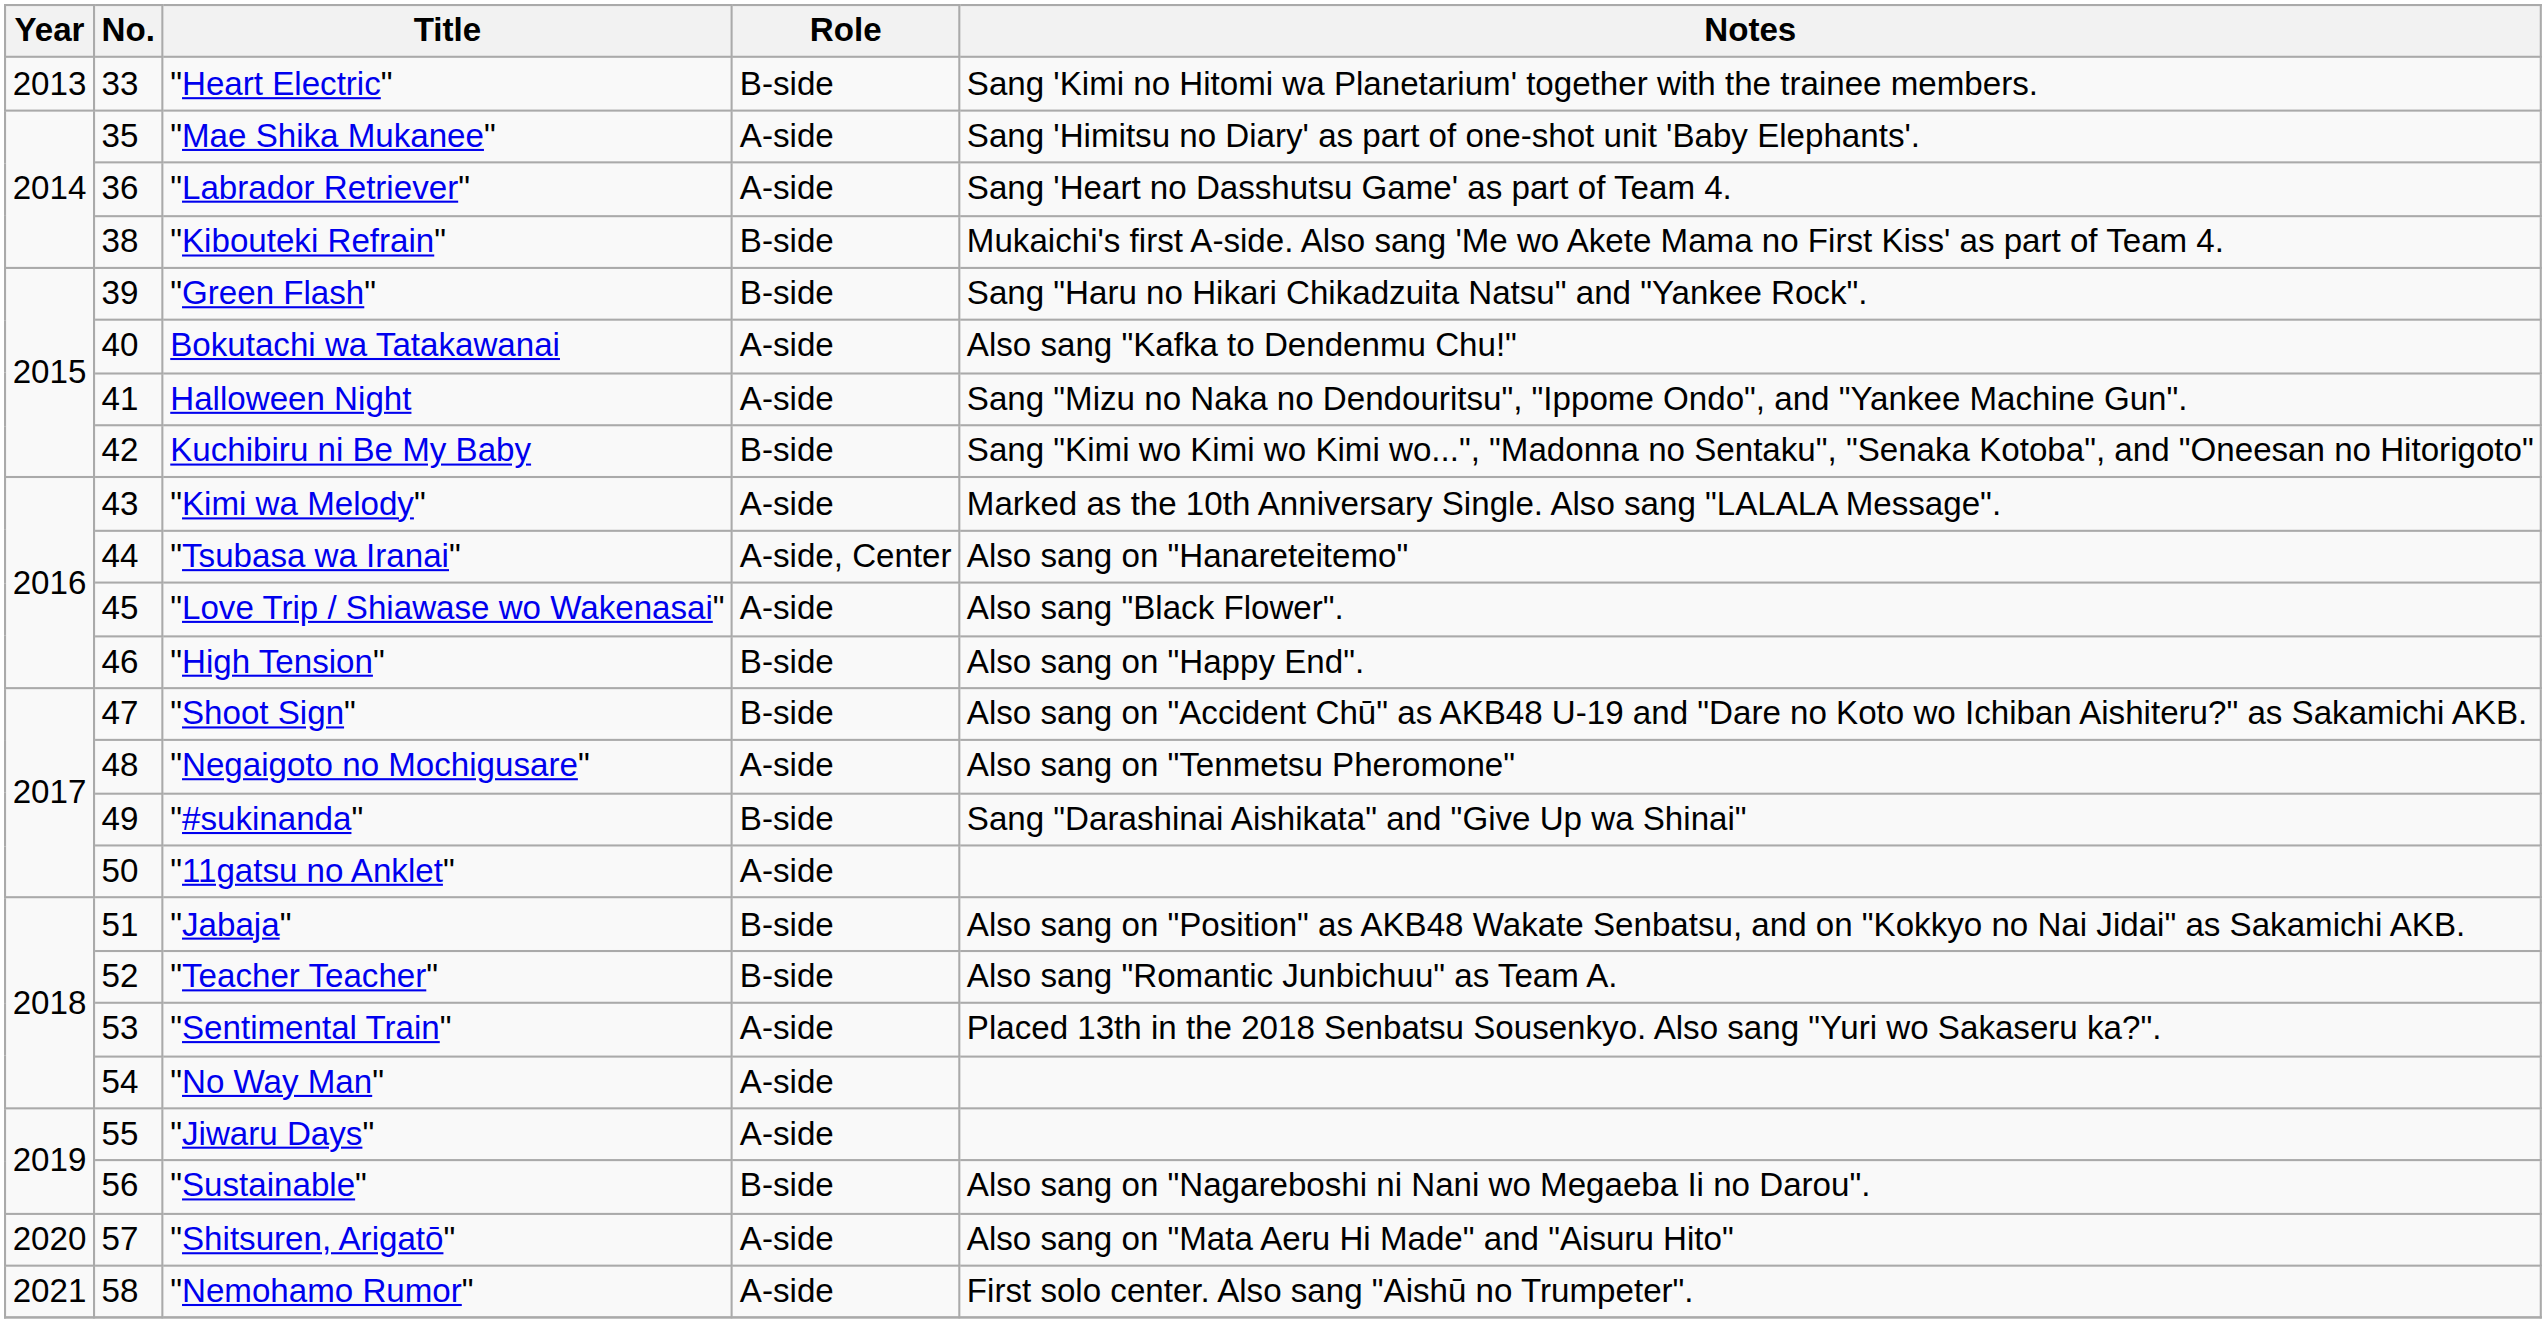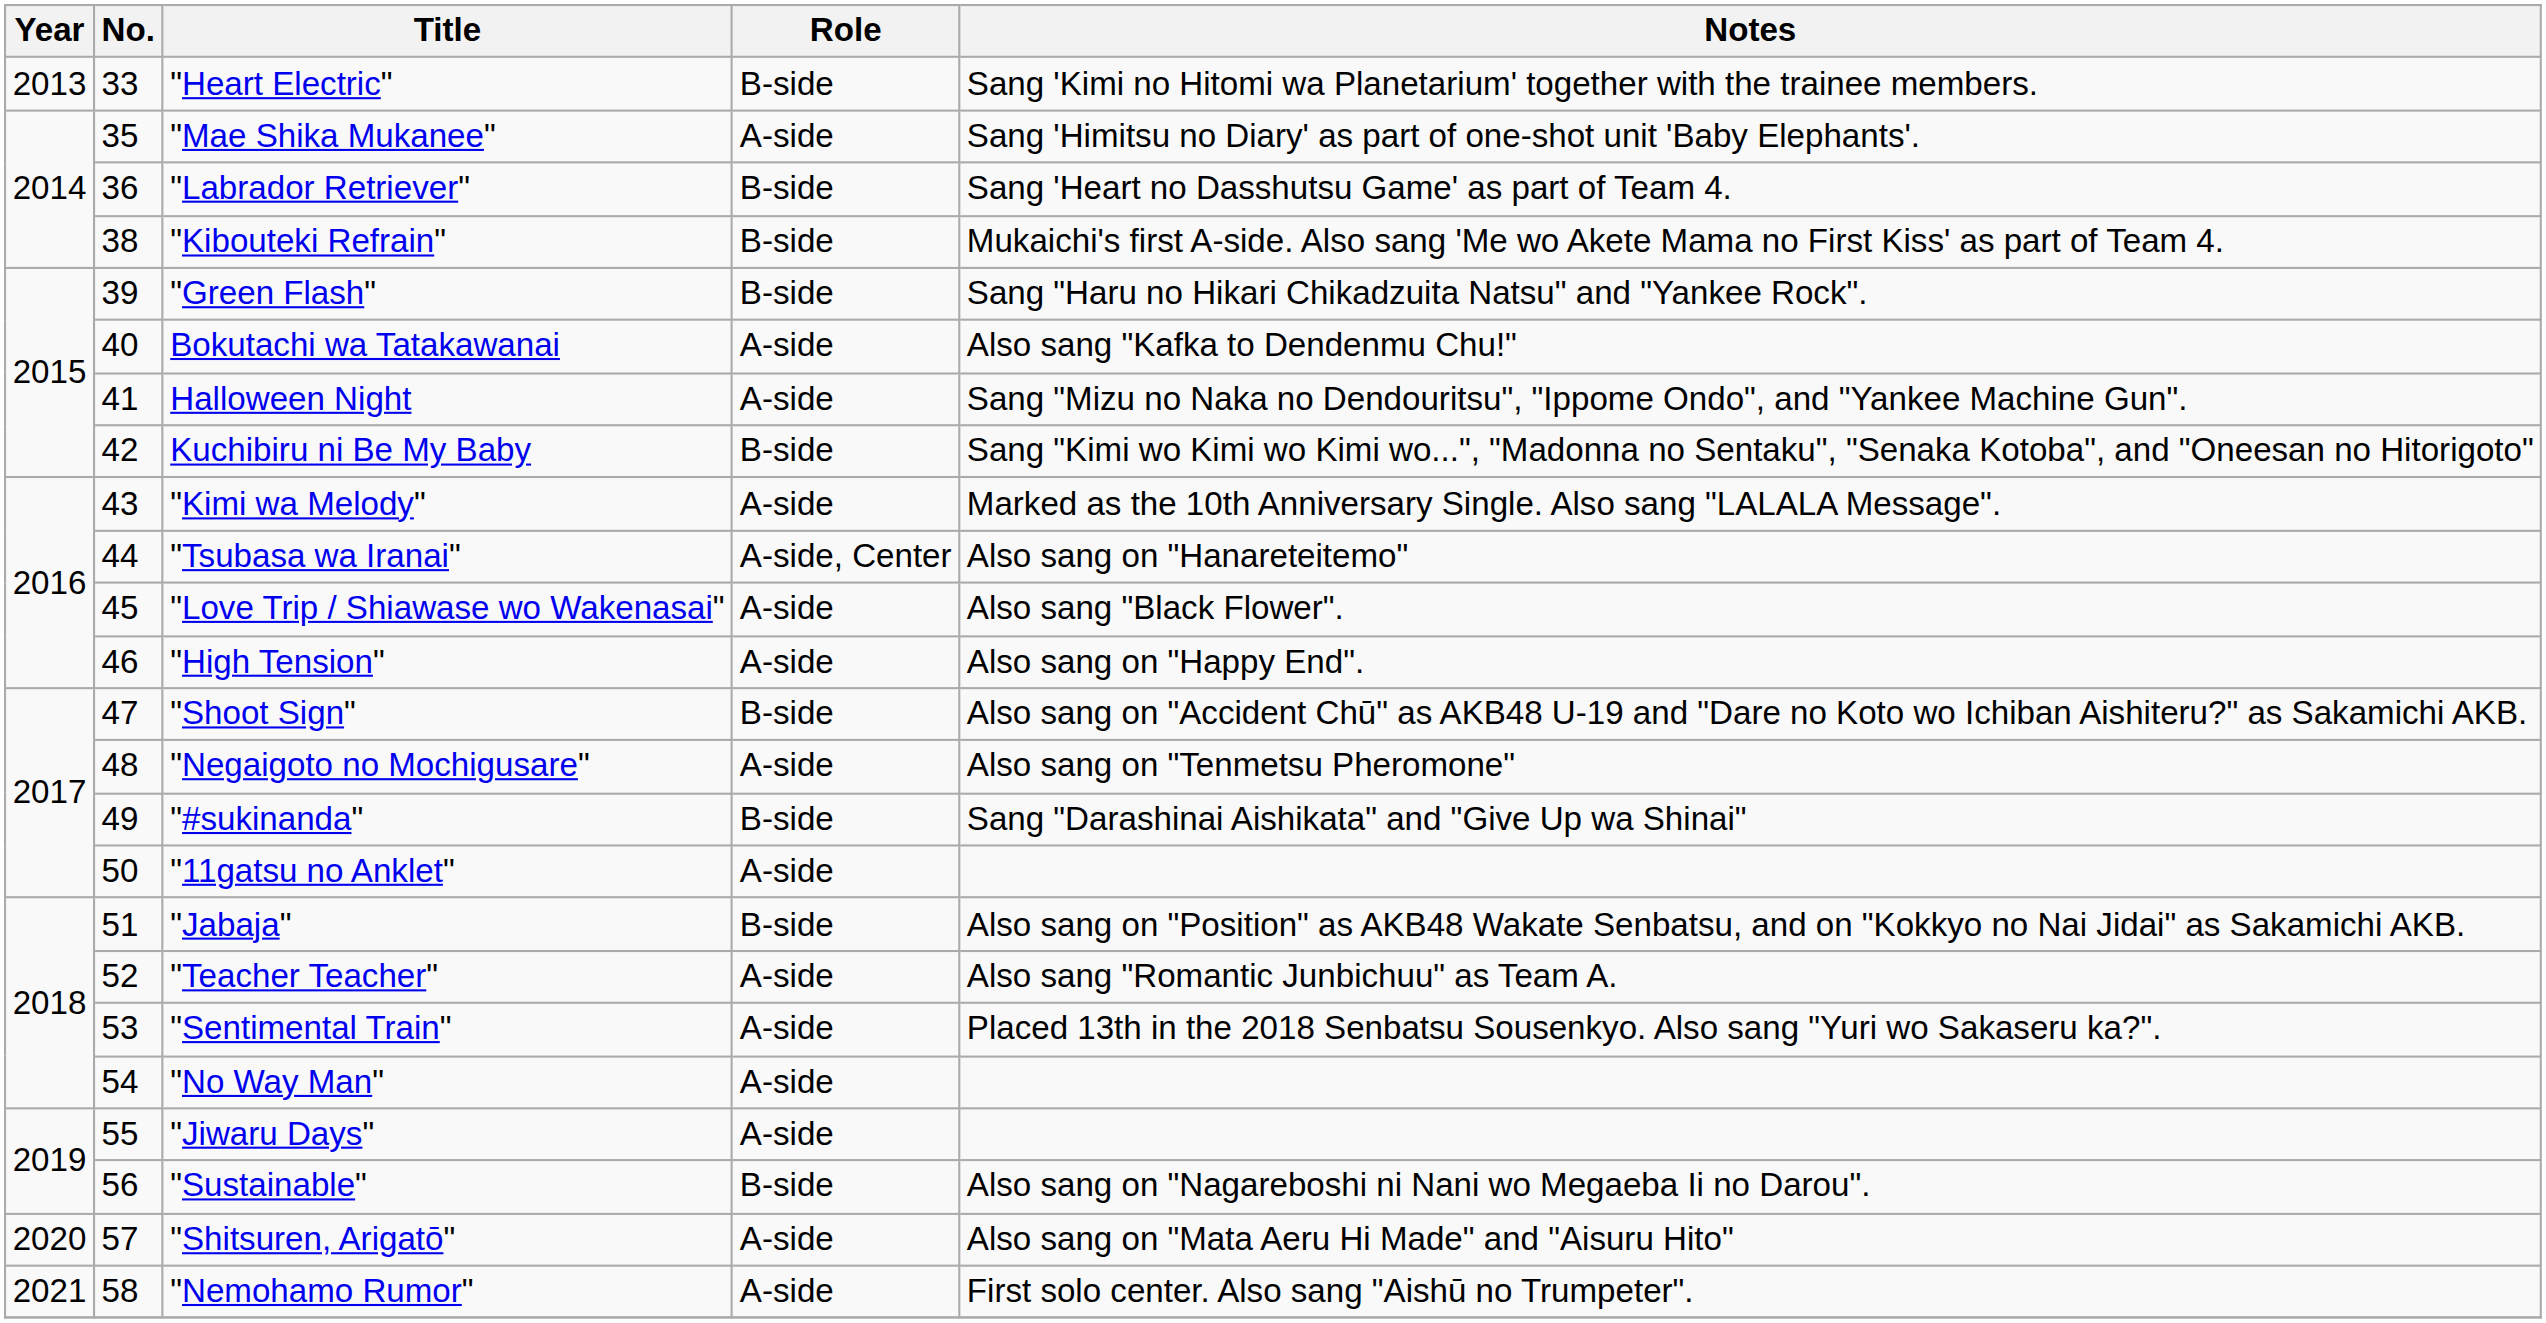"Labrador Retriever" | Role: A-side -> B-side
"High Tension" | Role: B-side -> A-side
"Teacher Teacher" | Role: B-side -> A-side
